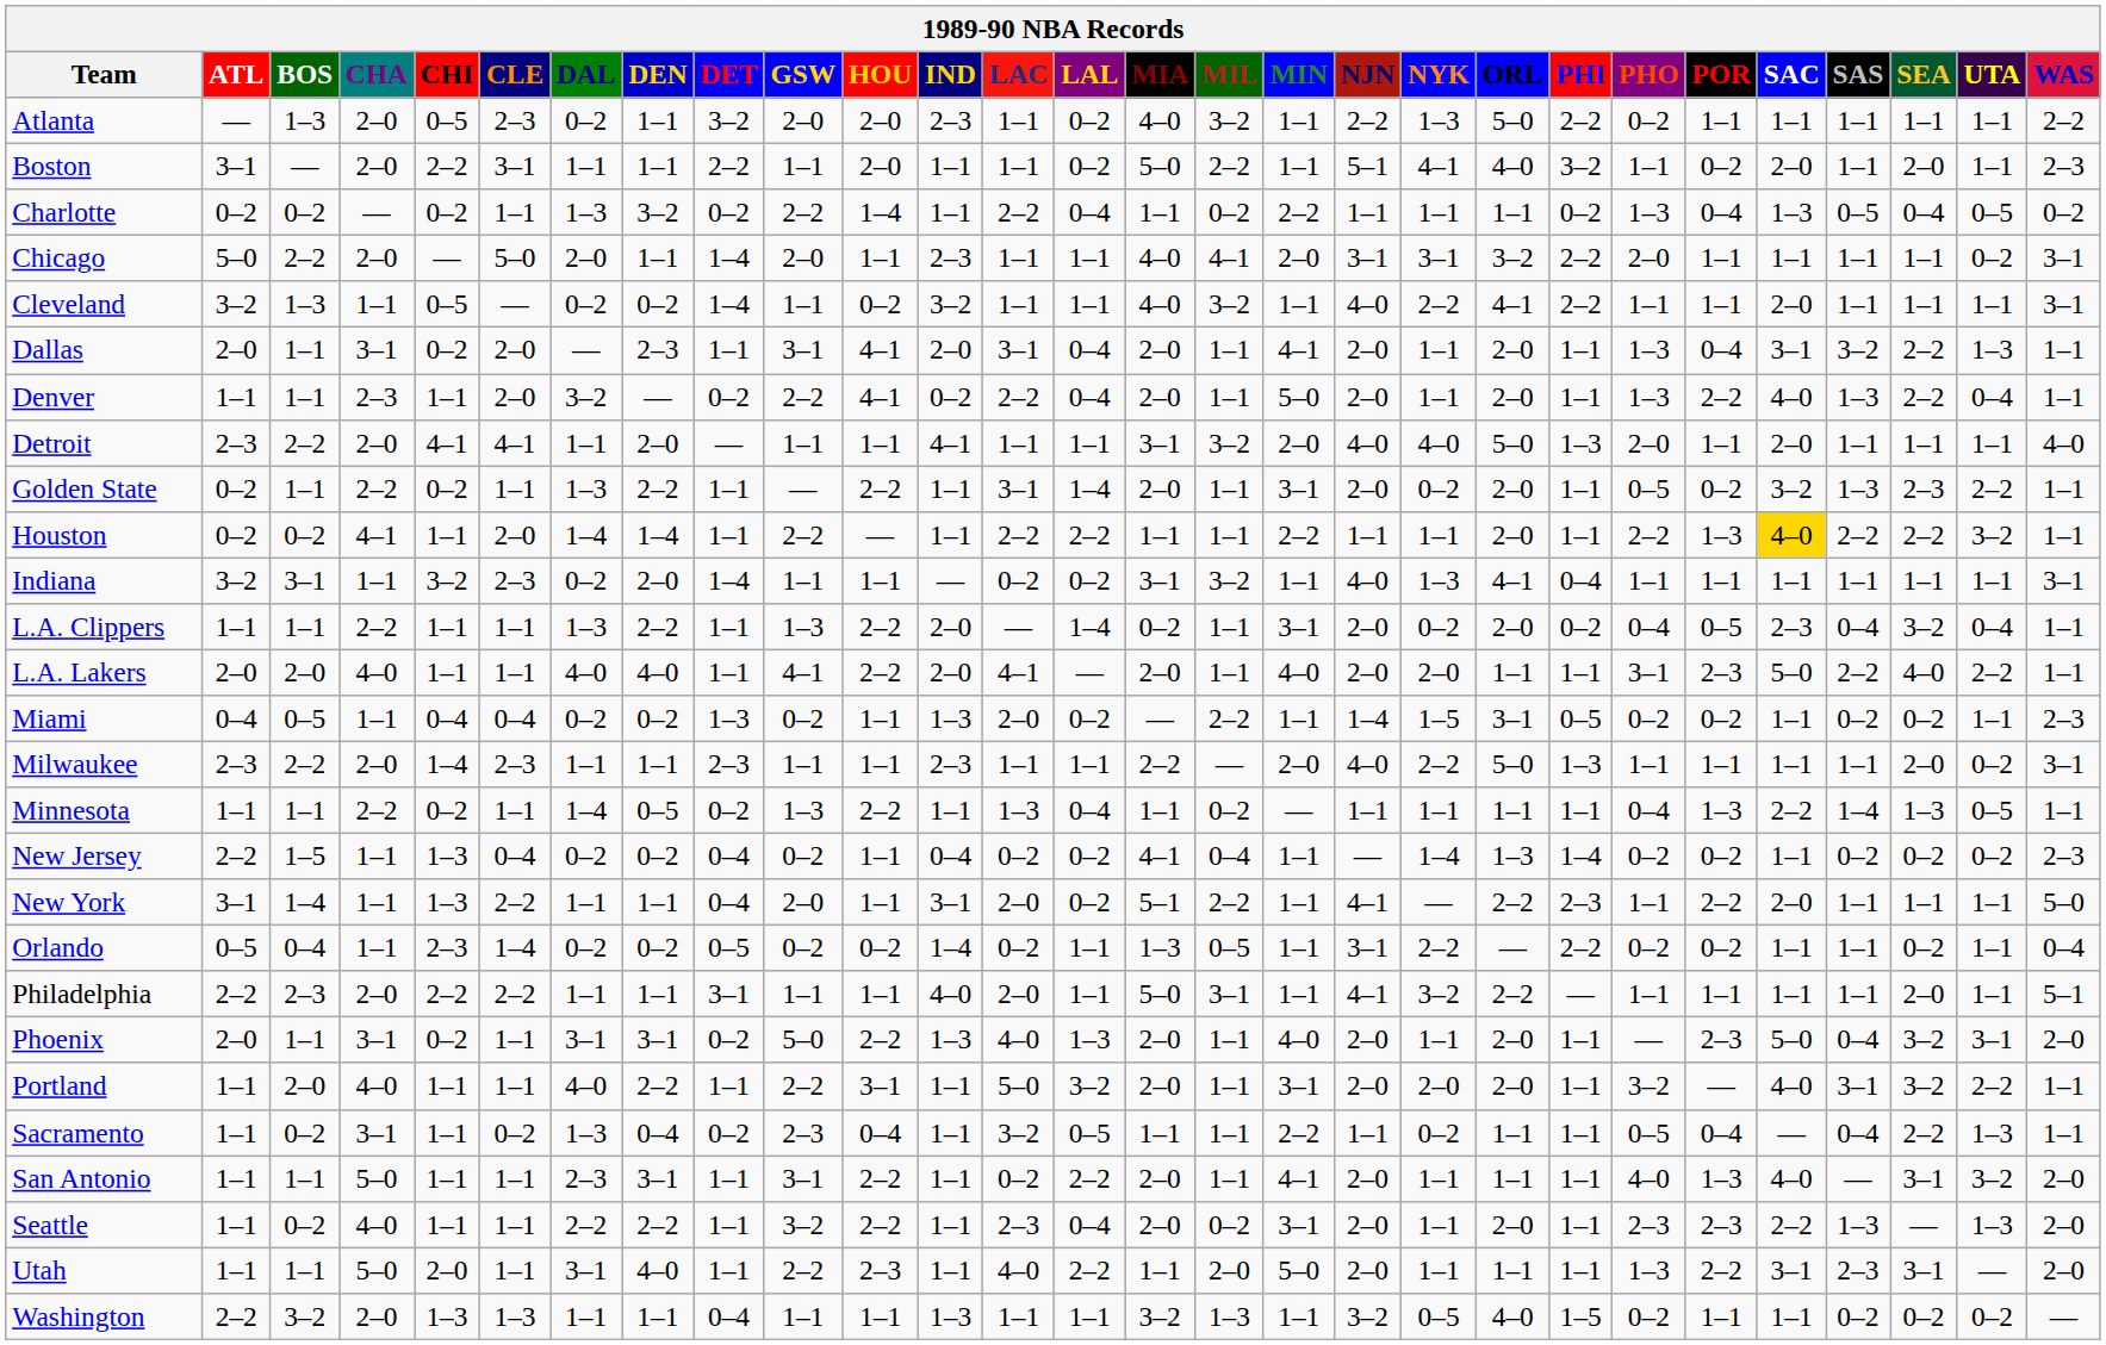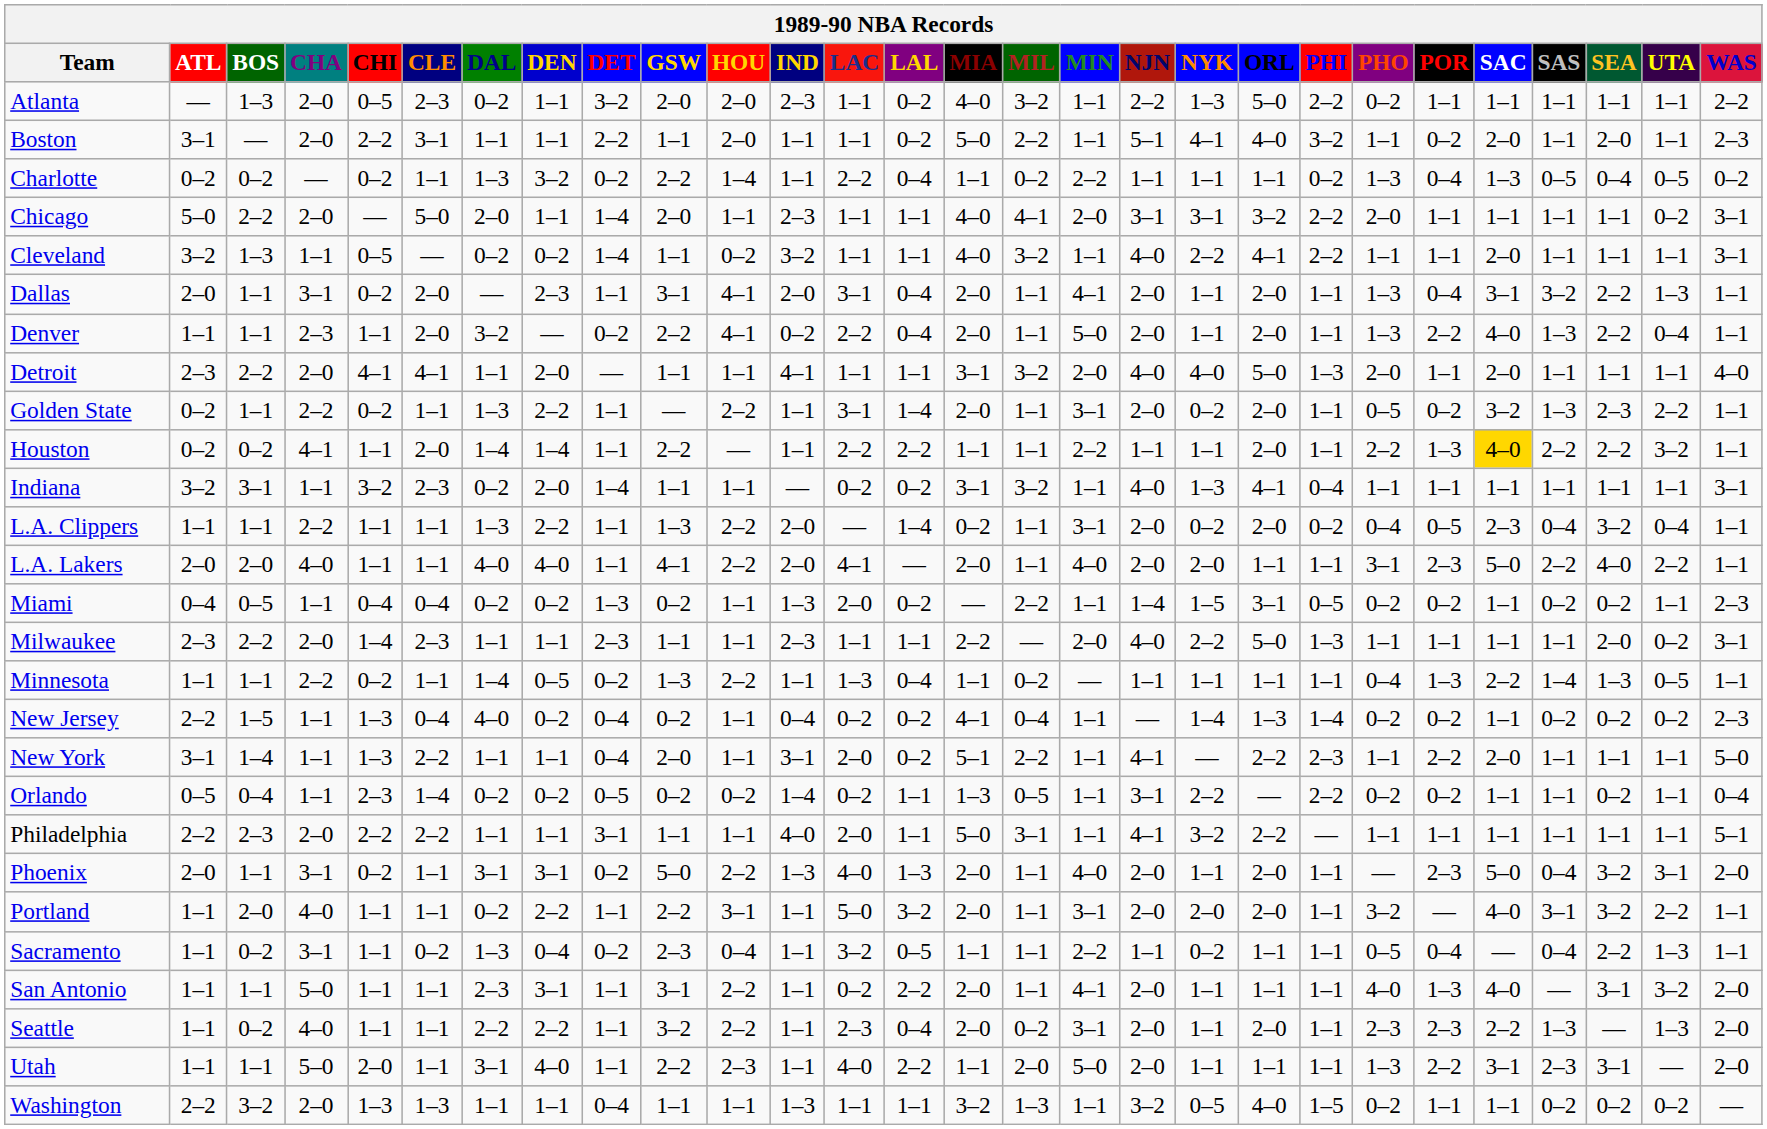New Jersey | DAL: 0–2 -> 4–0
Philadelphia | SEA: 2–0 -> 1–1
Portland | DAL: 4–0 -> 0–2
